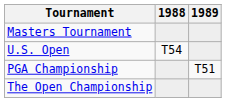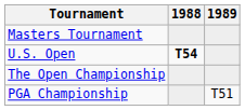U.S. Open | 1988: normal -> bold
rows swapped: The Open Championship <-> PGA Championship
